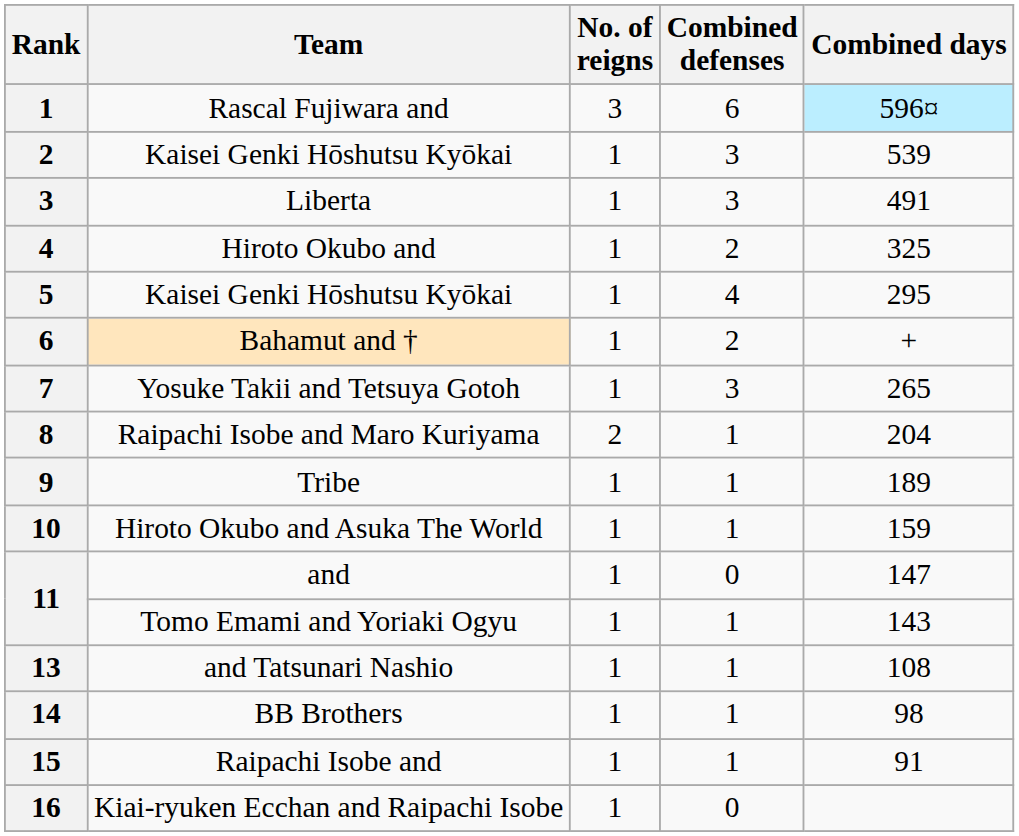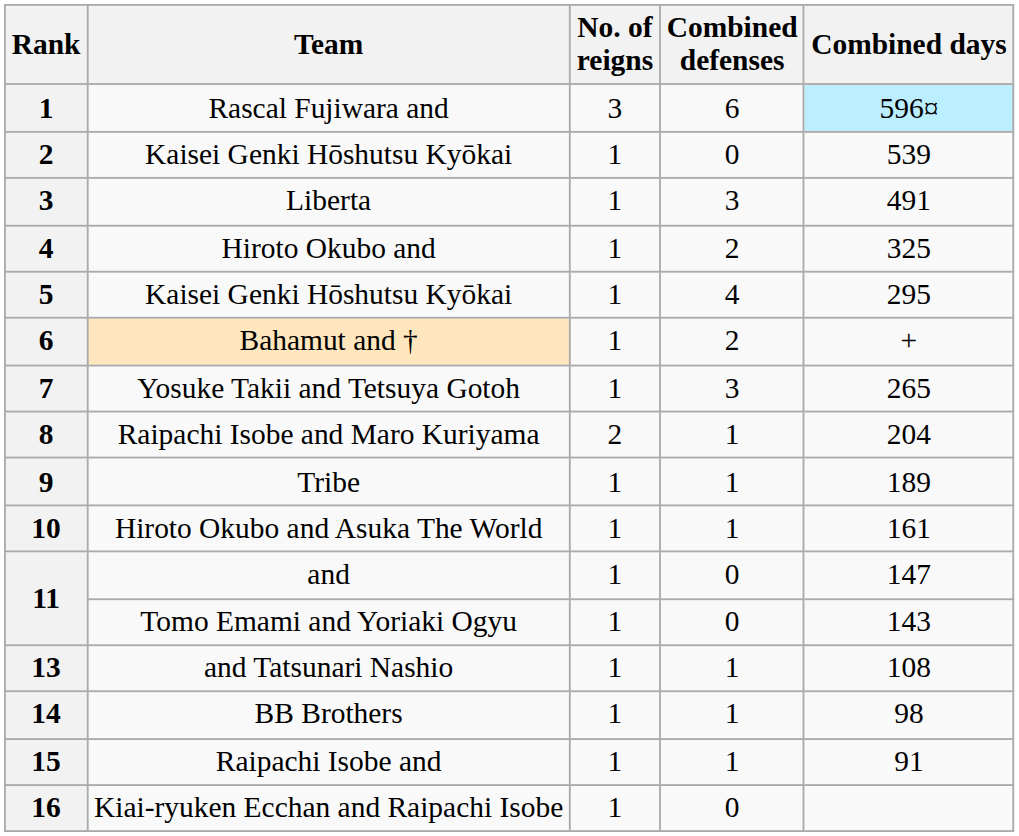2 / Kaisei Genki Hōshutsu Kyōkai | Combined defenses: 3 -> 0
Hiroto Okubo and Asuka The World | Combined days: 159 -> 161
Tomo Emami and Yoriaki Ogyu | Combined defenses: 1 -> 0
